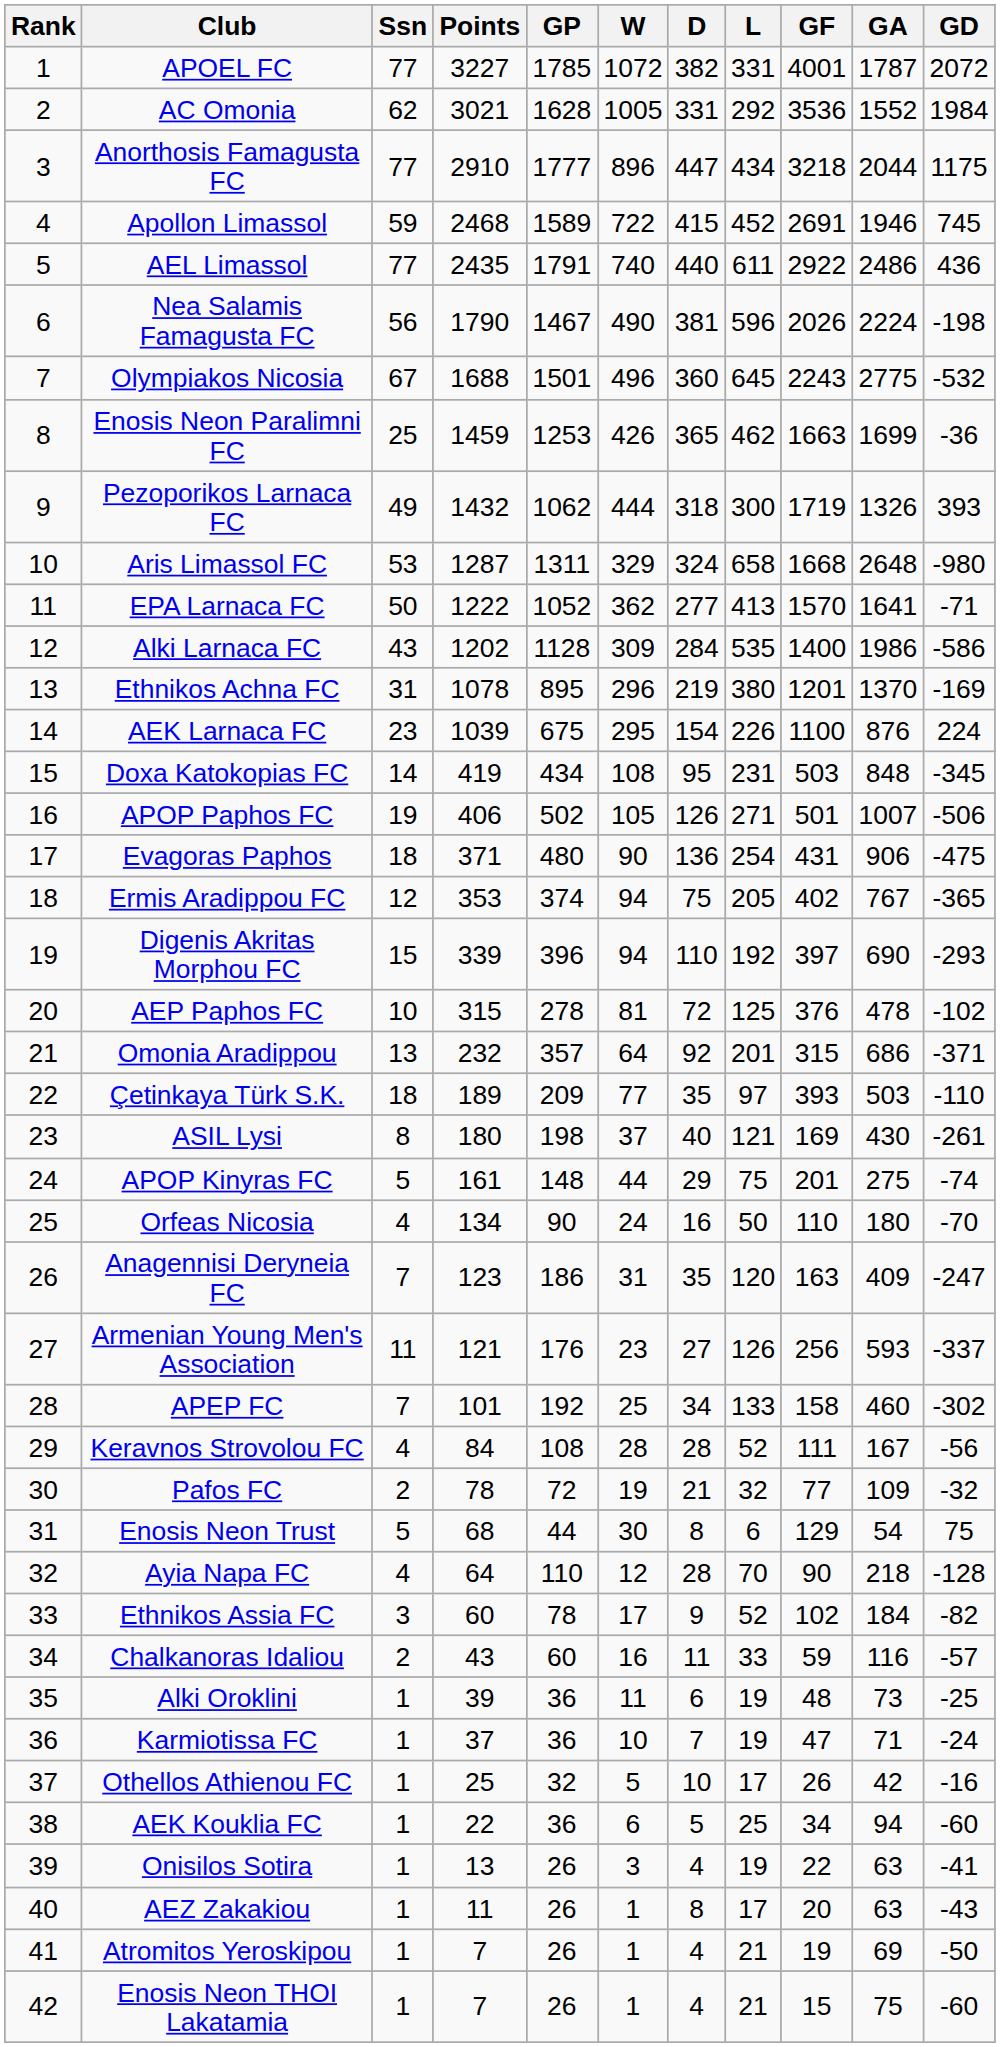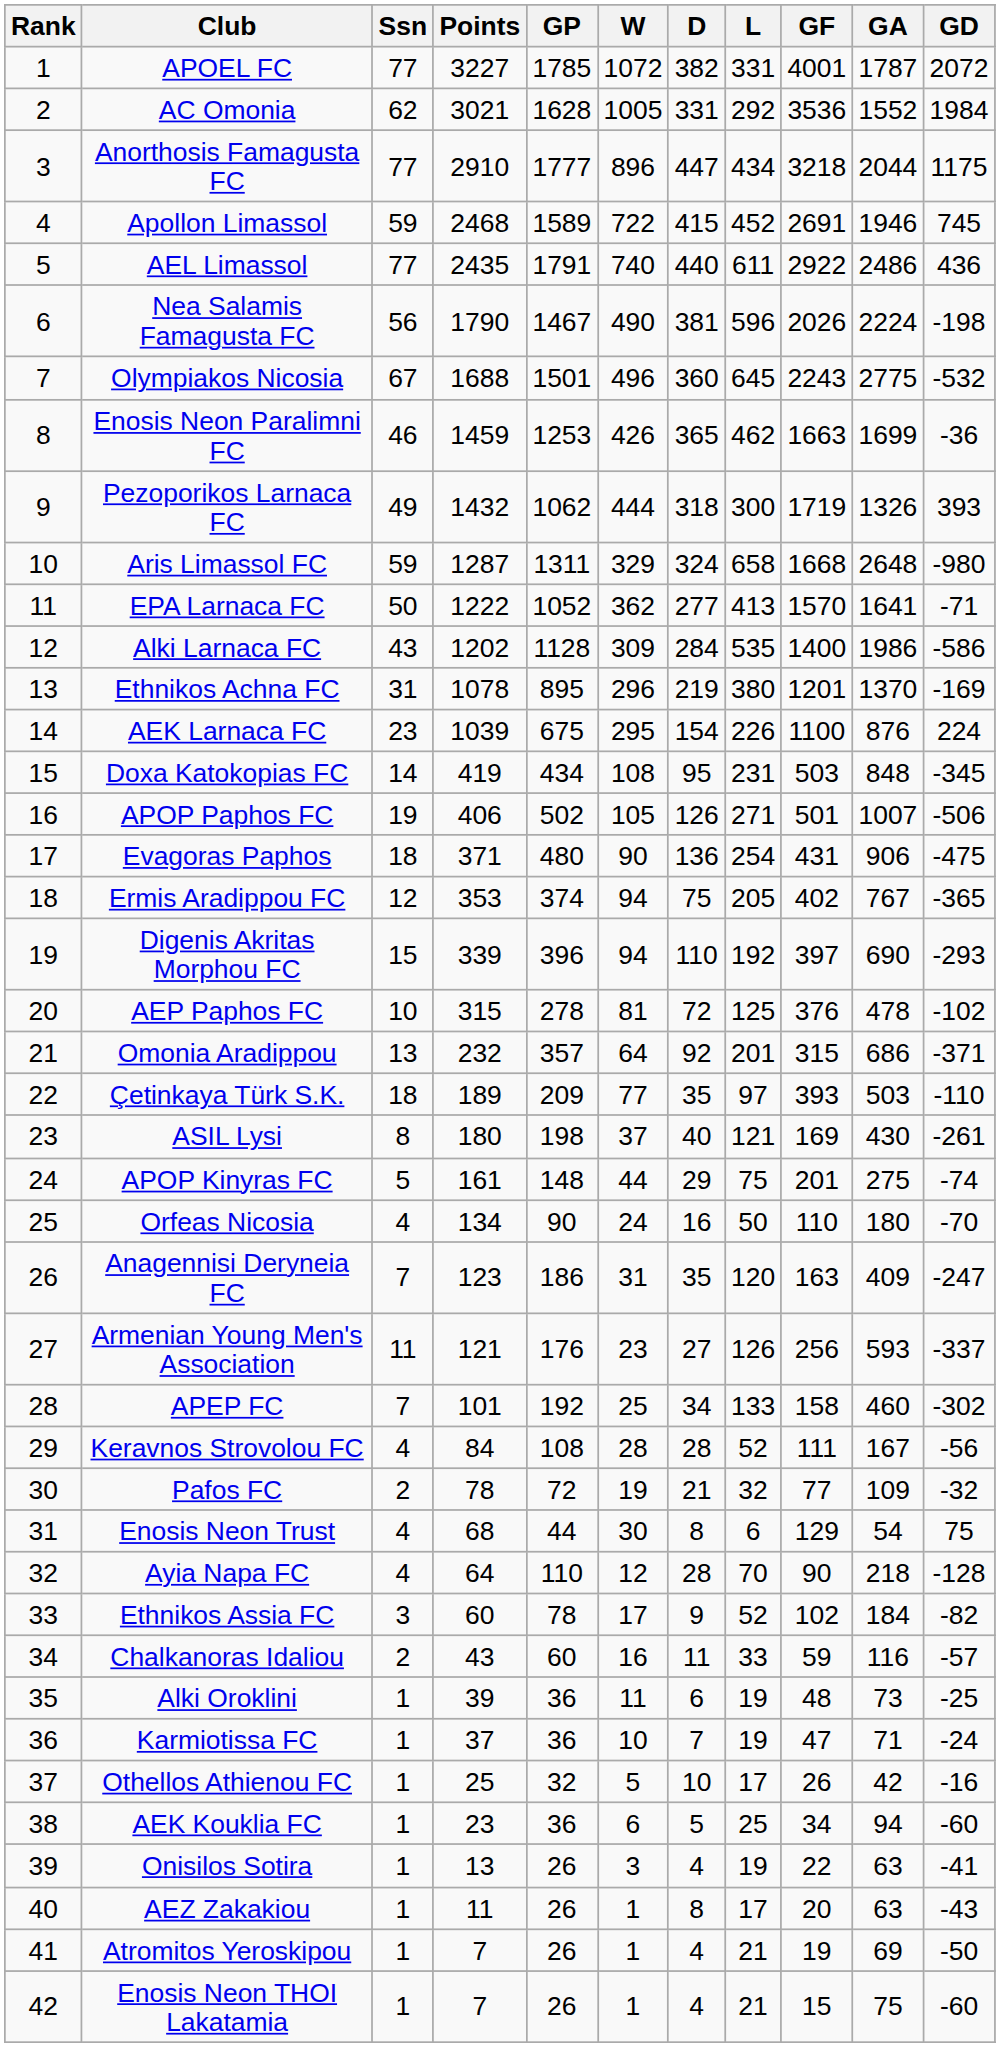Enosis Neon Paralimni FC | Ssn: 25 -> 46
Aris Limassol FC | Ssn: 53 -> 59
Enosis Neon Trust | Ssn: 5 -> 4
AEK Kouklia FC | Points: 22 -> 23
